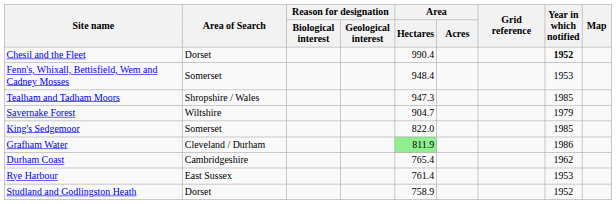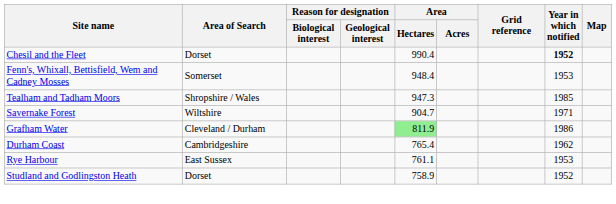Savernake Forest | Year in which notified: 1979 -> 1971
- row: King's Sedgemoor | Somerset | 822.0 | 1985
Rye Harbour | Area / Hectares: 761.4 -> 761.1
